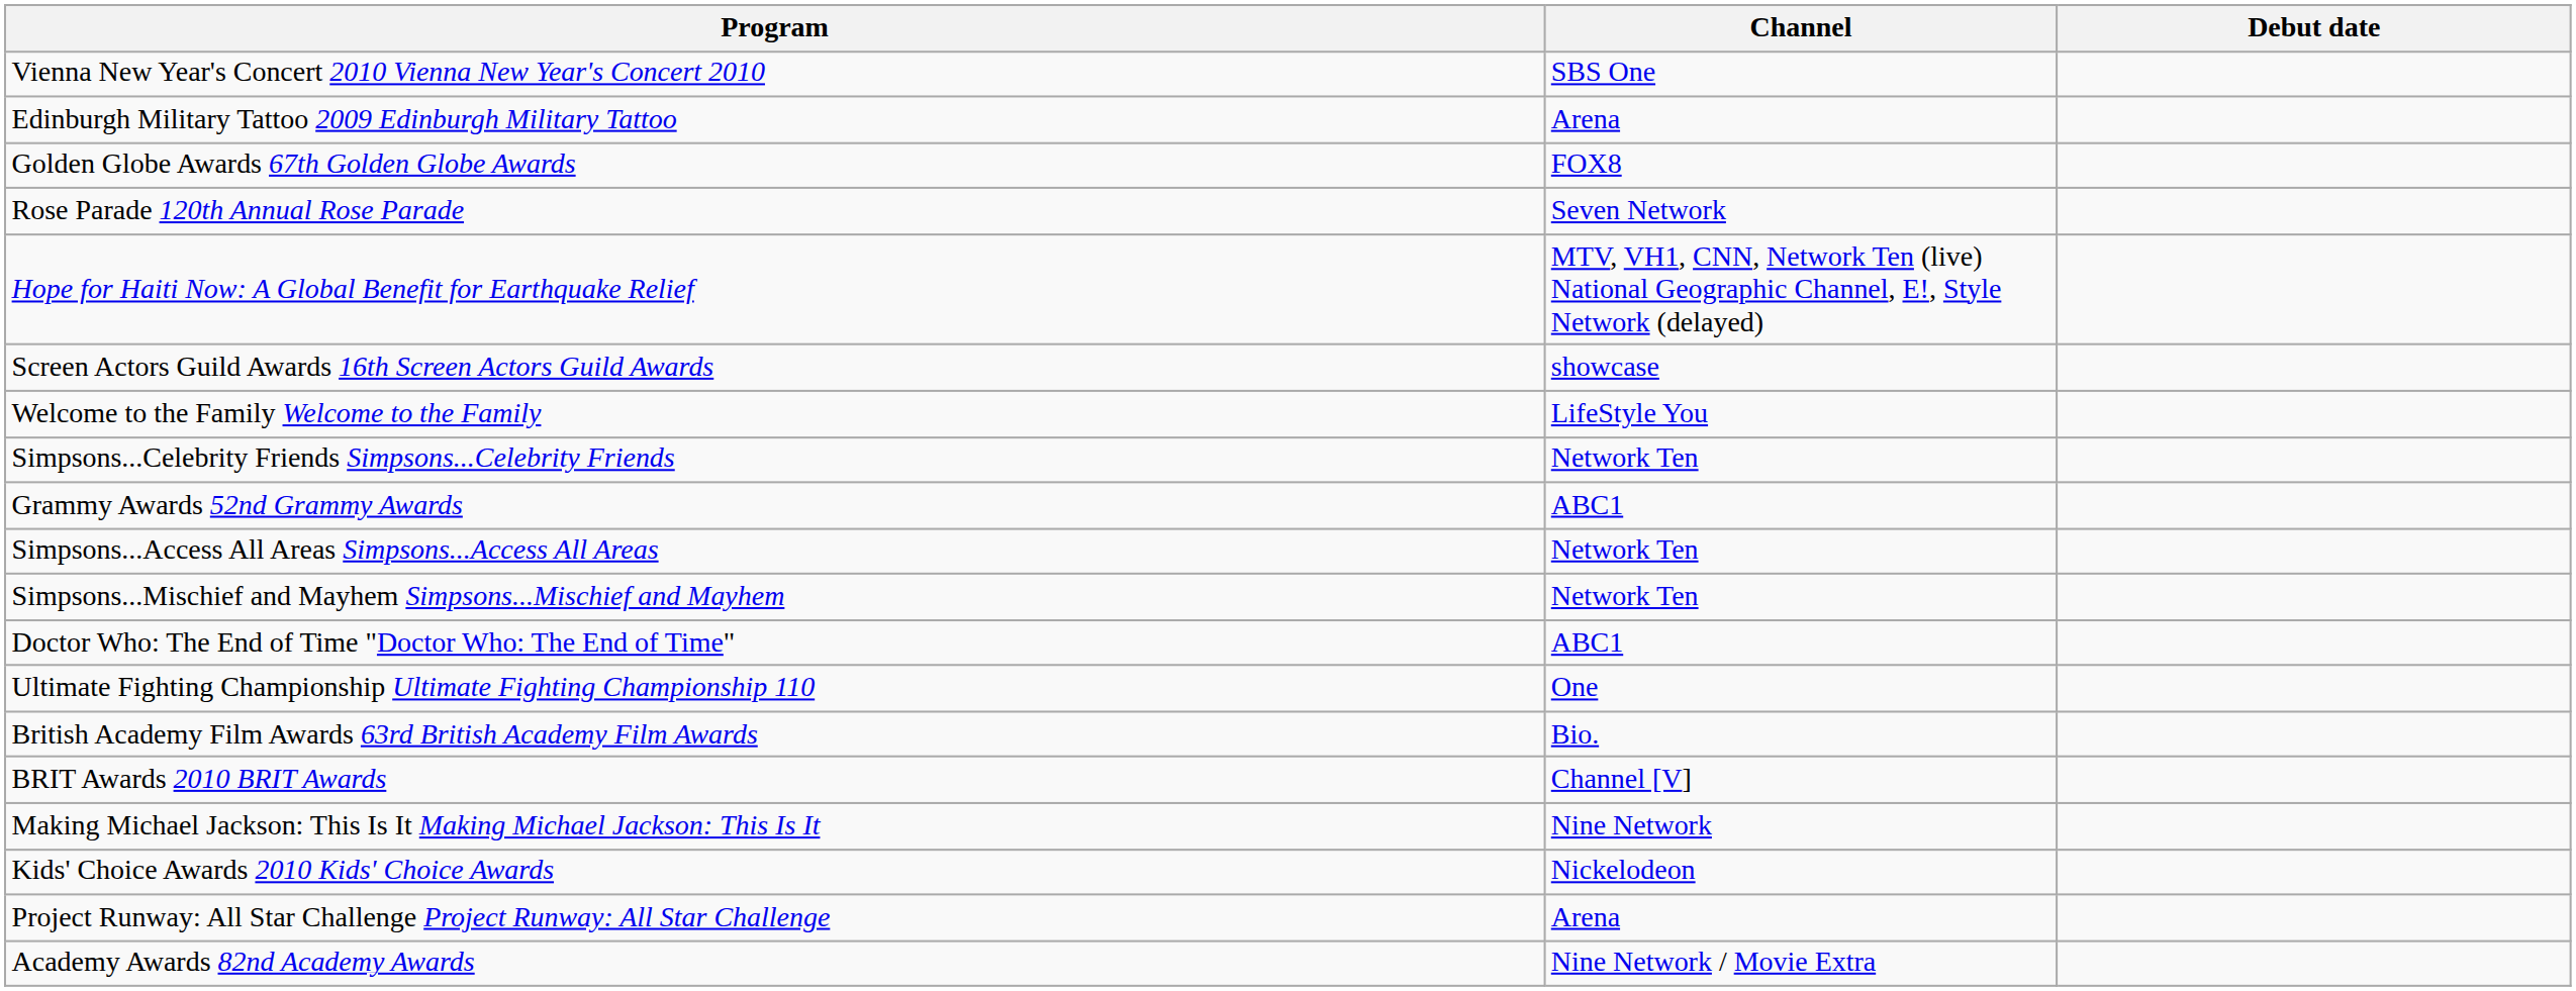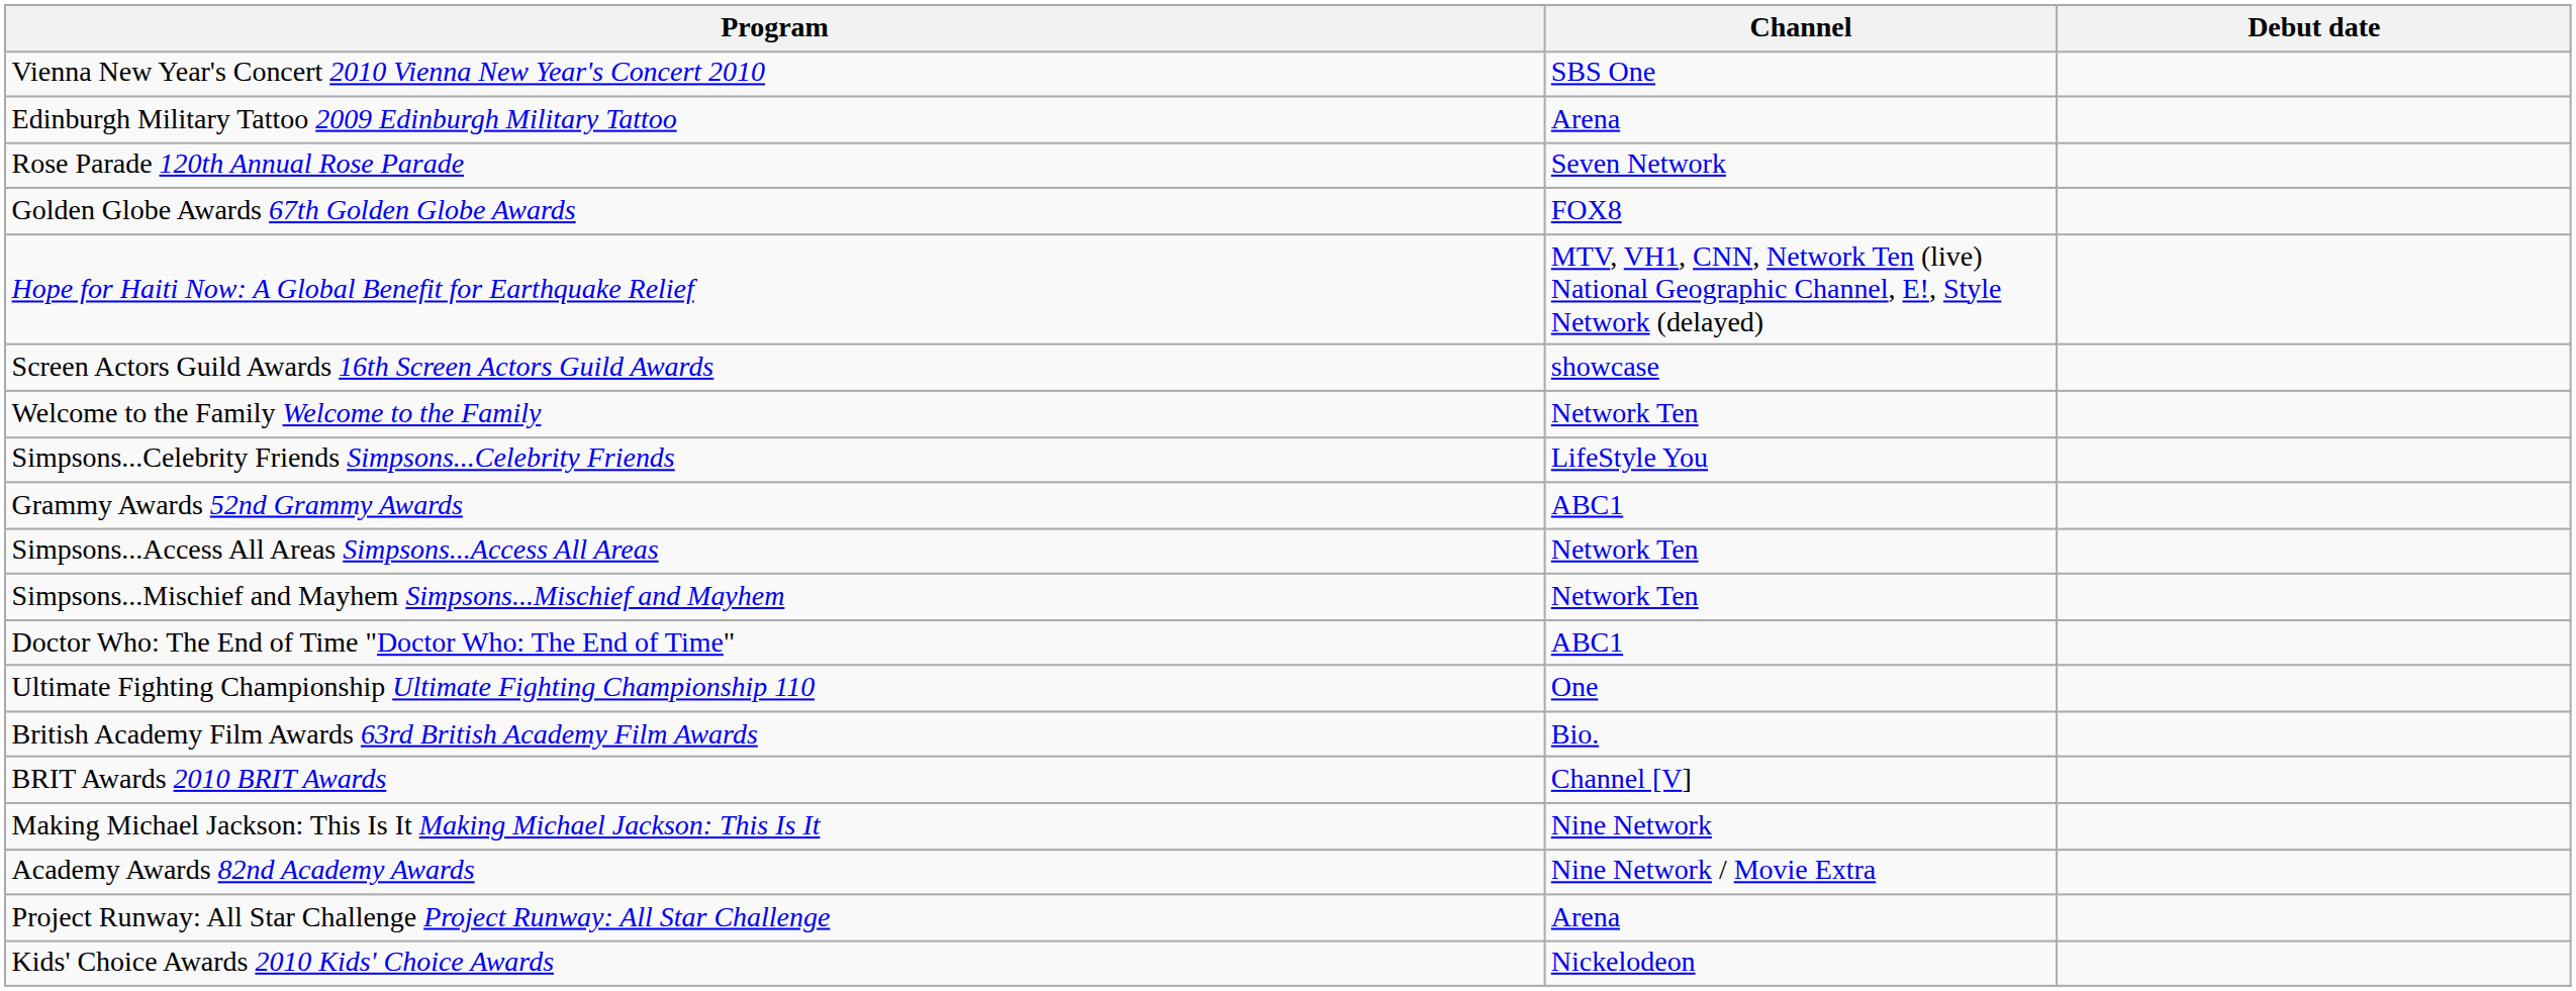rows swapped: Rose Parade 120th Annual Rose Parade <-> Golden Globe Awards 67th Golden Globe Awards
Welcome to the Family Welcome to the Family | Channel: LifeStyle You -> Network Ten
Simpsons...Celebrity Friends Simpsons...Celebrity Friends | Channel: Network Ten -> LifeStyle You
rows swapped: Academy Awards 82nd Academy Awards <-> Kids' Choice Awards 2010 Kids' Choice Awards
